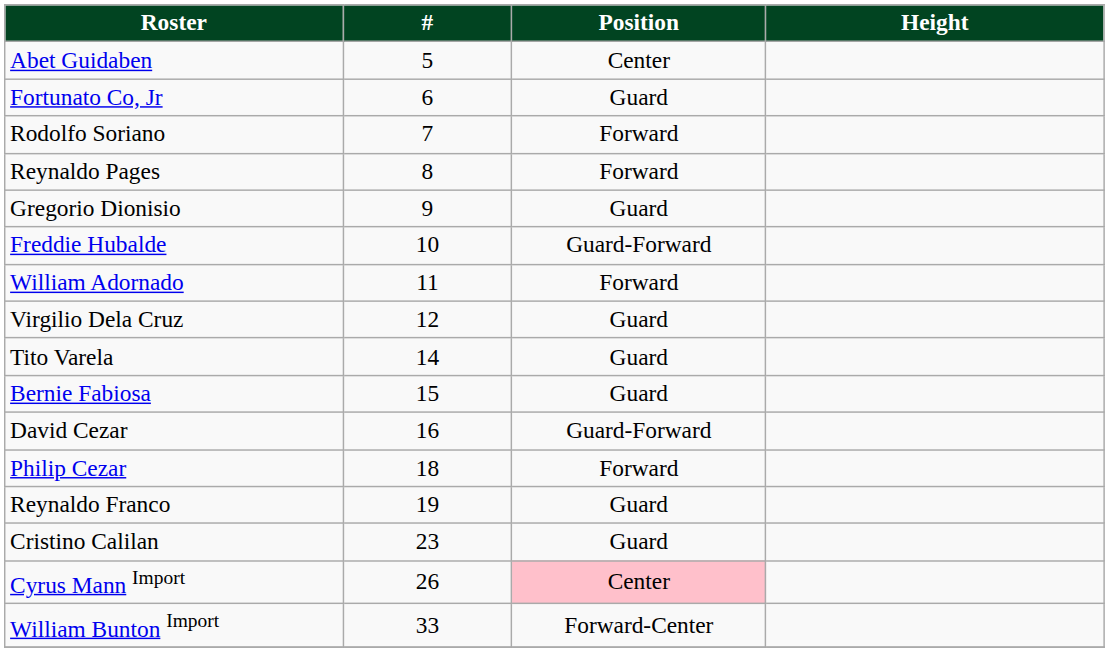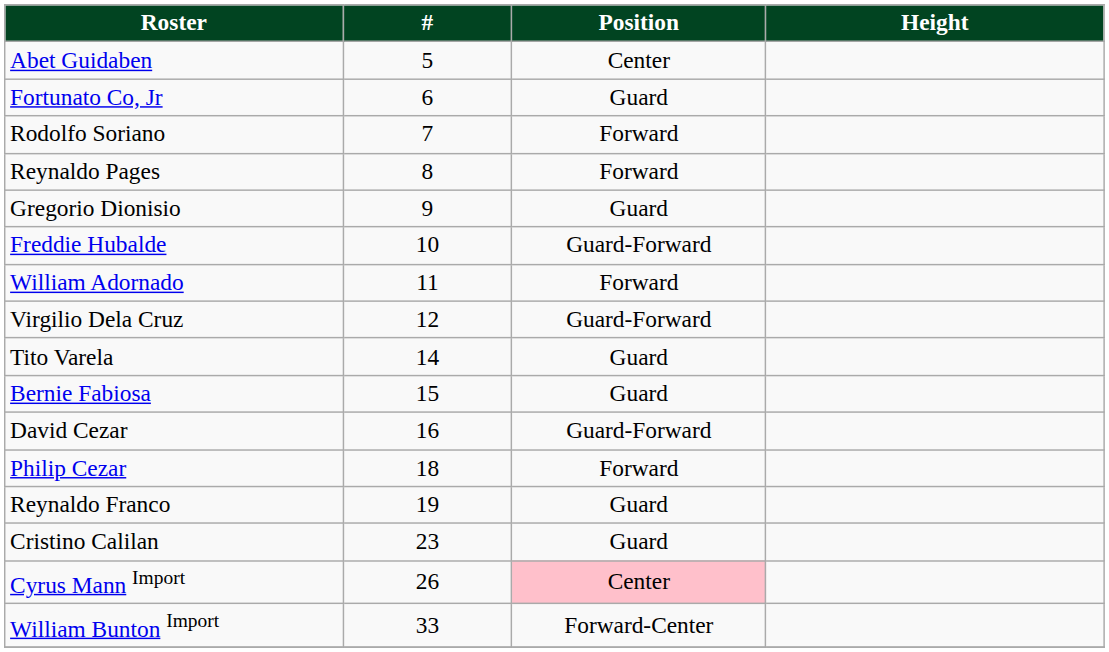Virgilio Dela Cruz | Position: Guard -> Guard-Forward
